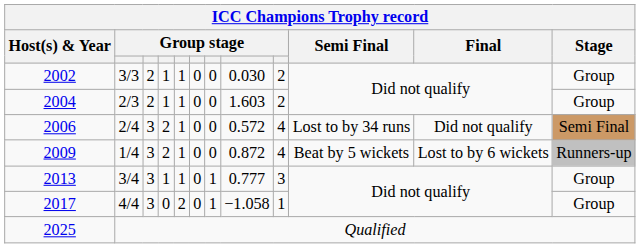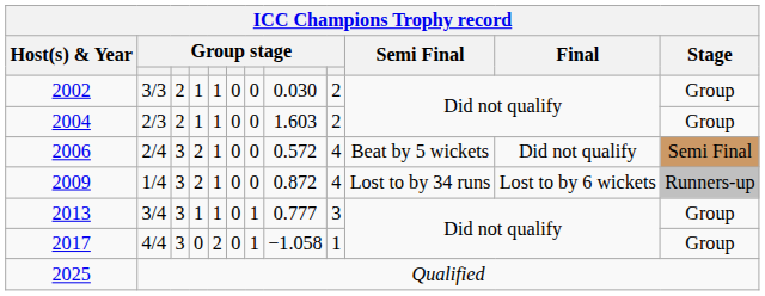2006 | ICC Champions Trophy record / Semi Final: Lost to by 34 runs -> Beat by 5 wickets
2009 | ICC Champions Trophy record / Semi Final: Beat by 5 wickets -> Lost to by 34 runs
